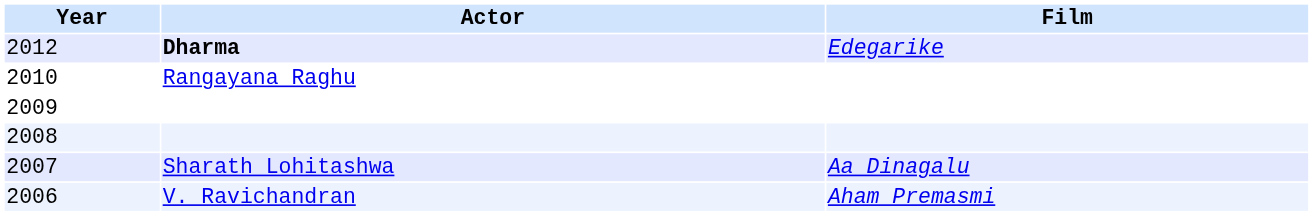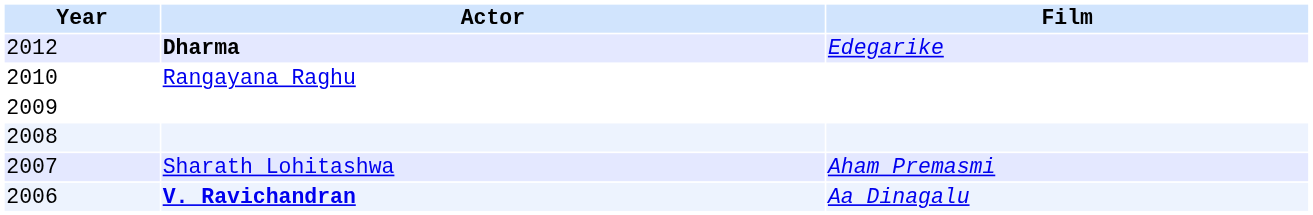2007 | Film: Aa Dinagalu -> Aham Premasmi
2006 | Actor: normal -> bold
2006 | Film: Aham Premasmi -> Aa Dinagalu
